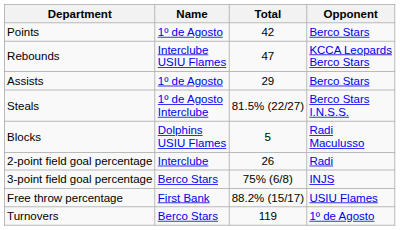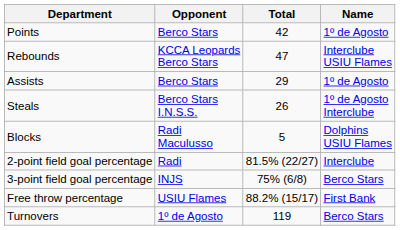columns swapped: Name <-> Opponent
Steals | Total: 81.5% (22/27) -> 26
2-point field goal percentage | Total: 26 -> 81.5% (22/27)
